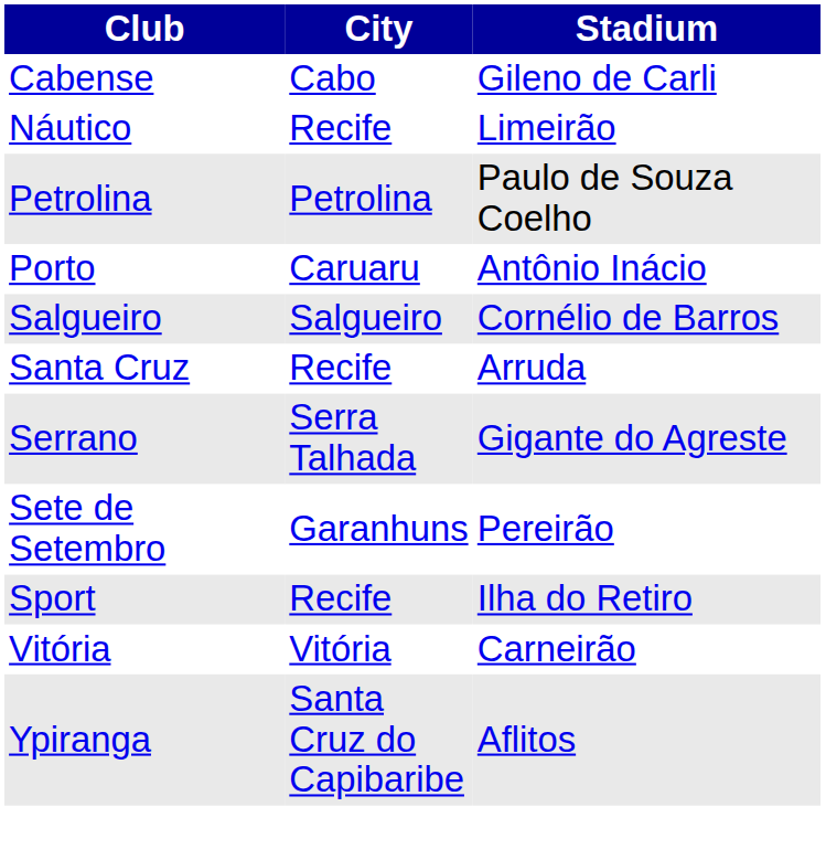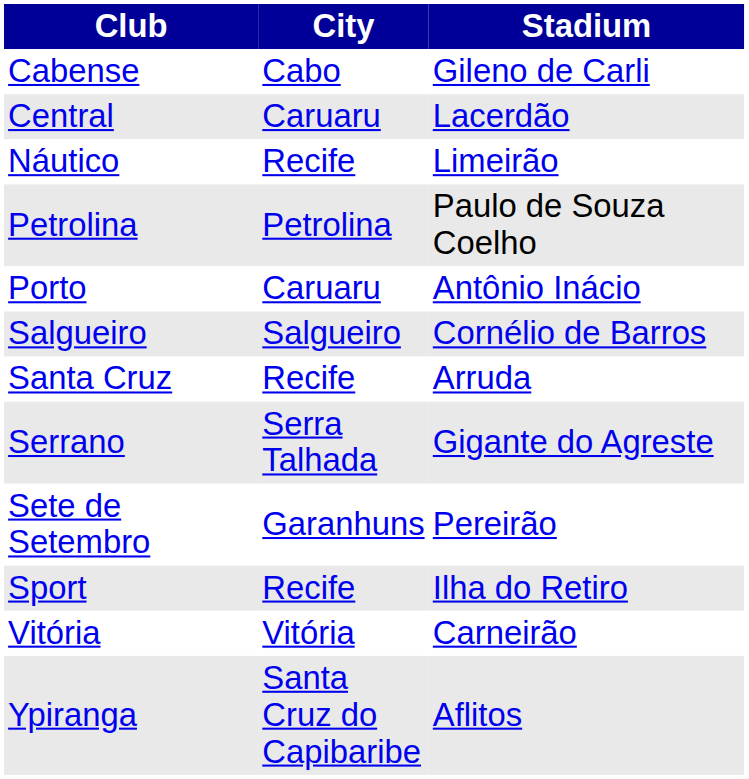+ row: Central | Caruaru | Lacerdão
